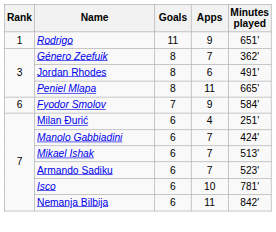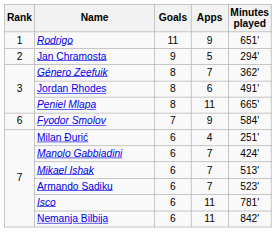+ row: 2 | Jan Chramosta | 9 | 5 | 294'
Isco | Apps: 10 -> 11
